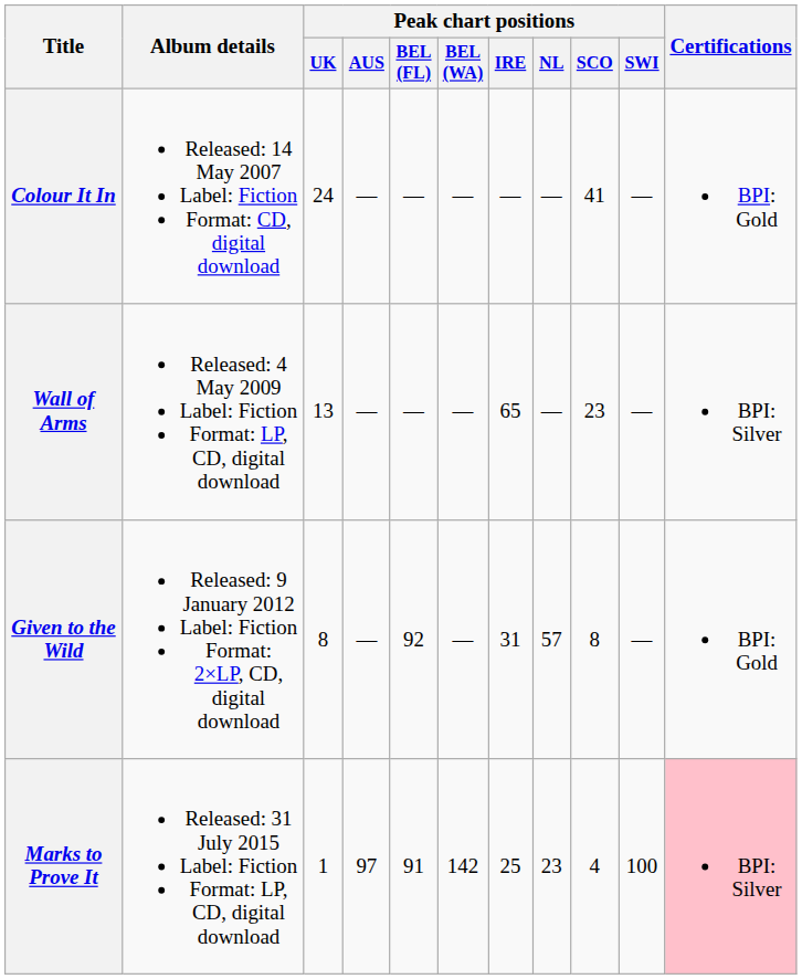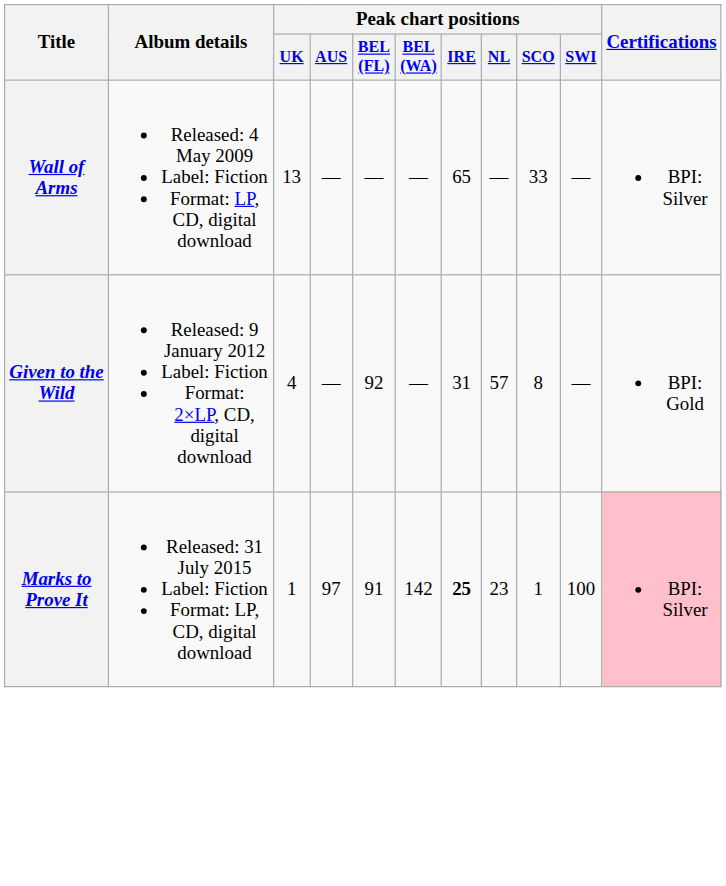- row: Colour It In | Released: 14 May 2007 Label: Fiction Format: CD, digital download | 24 | — | — | — | — | — | 41 | — | BPI: Gold
Wall of Arms | Peak chart positions / SCO: 23 -> 33
Given to the Wild | Peak chart positions / UK: 8 -> 4
Marks to Prove It | Peak chart positions / IRE: normal -> bold
Marks to Prove It | Peak chart positions / SCO: 4 -> 1
